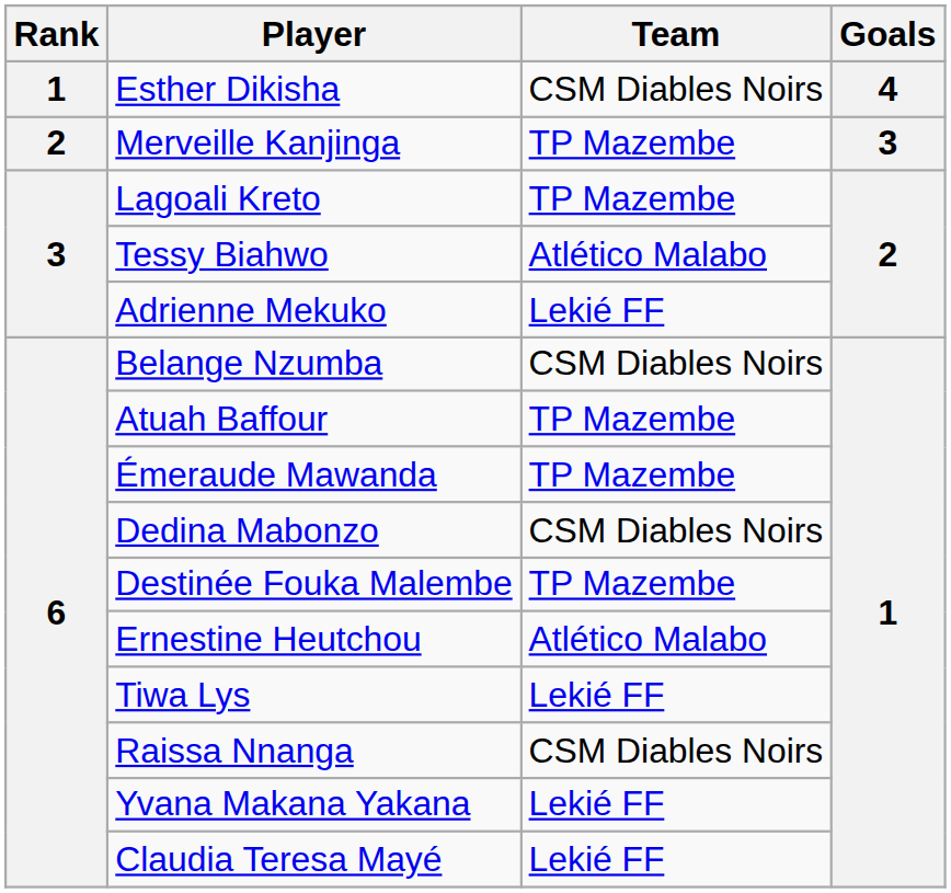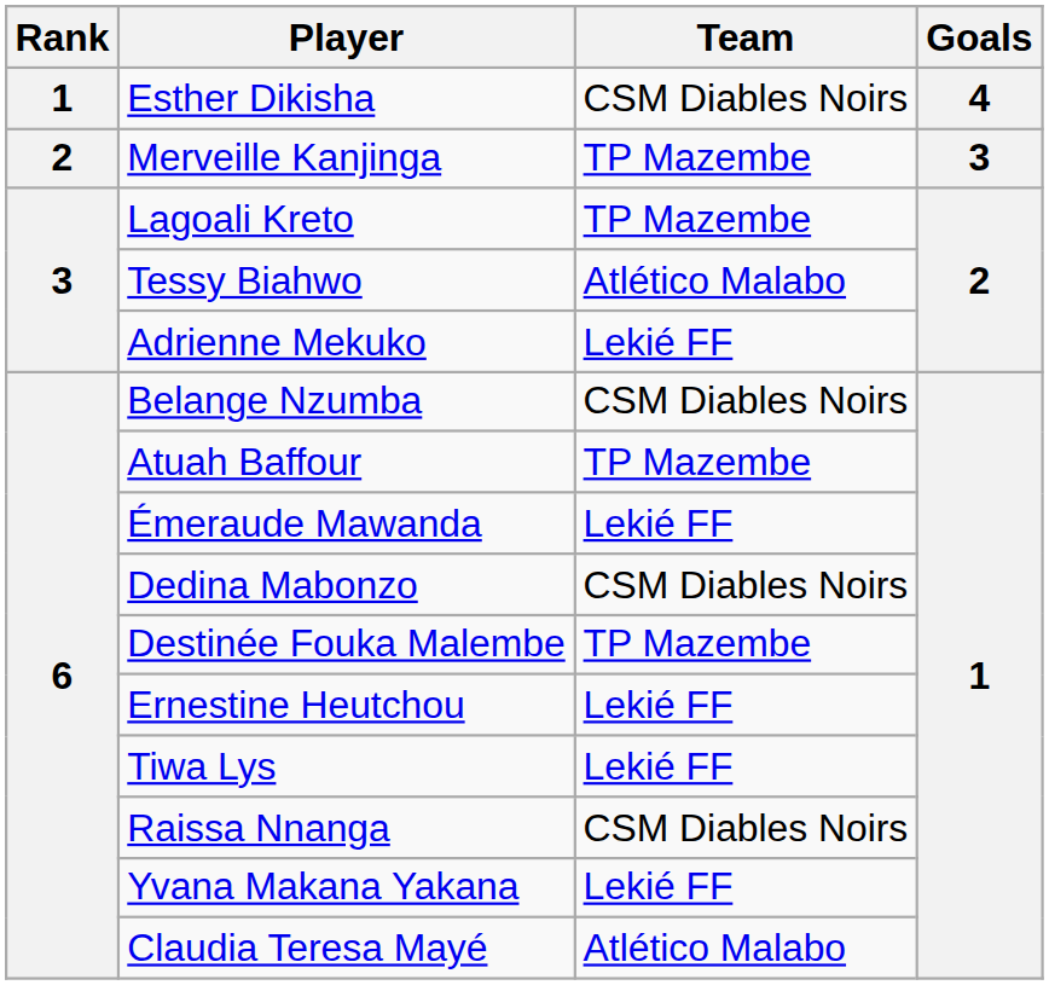Émeraude Mawanda | Team: TP Mazembe -> Lekié FF
Ernestine Heutchou | Team: Atlético Malabo -> Lekié FF
Claudia Teresa Mayé | Team: Lekié FF -> Atlético Malabo
